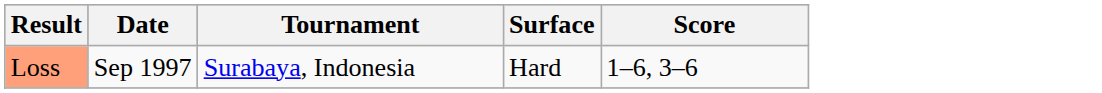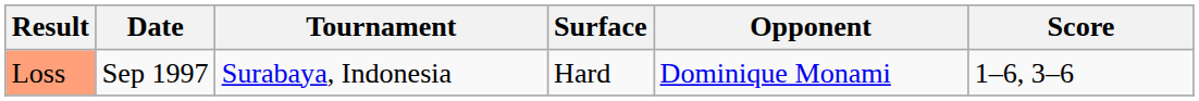+ column: Opponent | Dominique Monami
